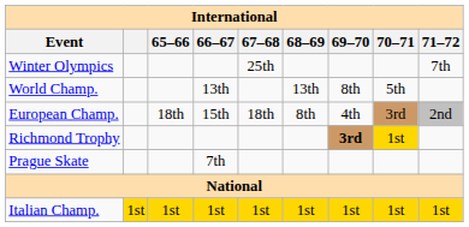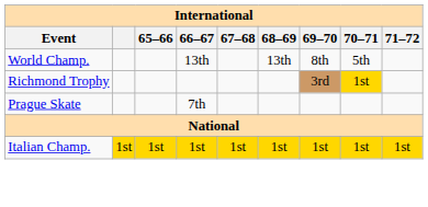- row: Winter Olympics | 25th | 7th
- row: European Champ. | 18th | 15th | 18th | 8th | 4th | 3rd | 2nd
Richmond Trophy | 69–70: bold -> normal
